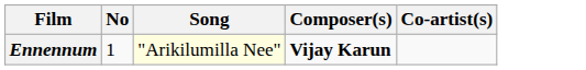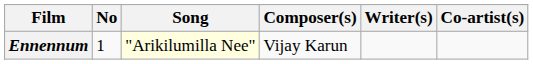+ column: Writer(s)
Ennennum | Composer(s): bold -> normal
